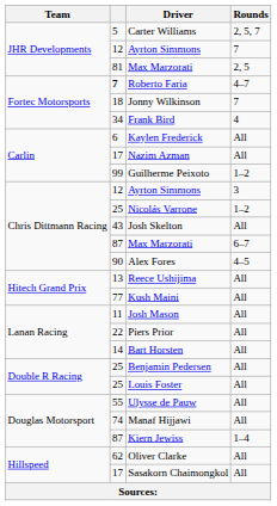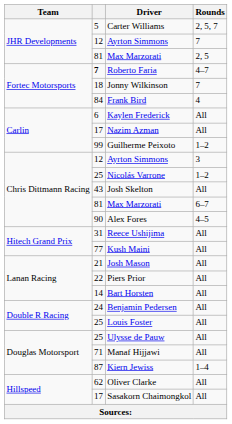Frank Bird | column 2: 34 -> 84
Max Marzorati / 6–7 | column 2: 87 -> 81
Reece Ushijima | column 2: 13 -> 31
Josh Mason | column 2: 11 -> 21
Benjamin Pedersen | column 2: 25 -> 24
Ulysse de Pauw | column 2: 55 -> 25
Manaf Hijjawi | column 2: 74 -> 71
